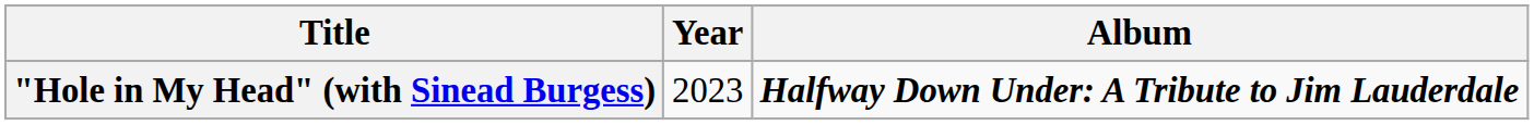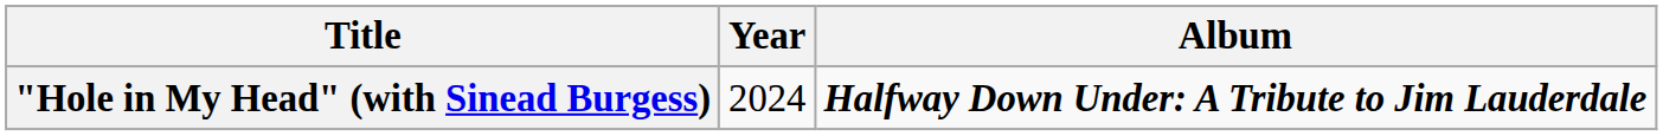"Hole in My Head" (with Sinead Burgess) | Year: 2023 -> 2024
